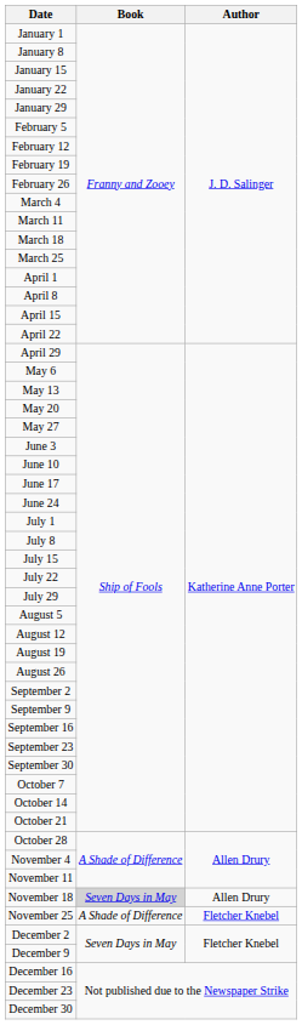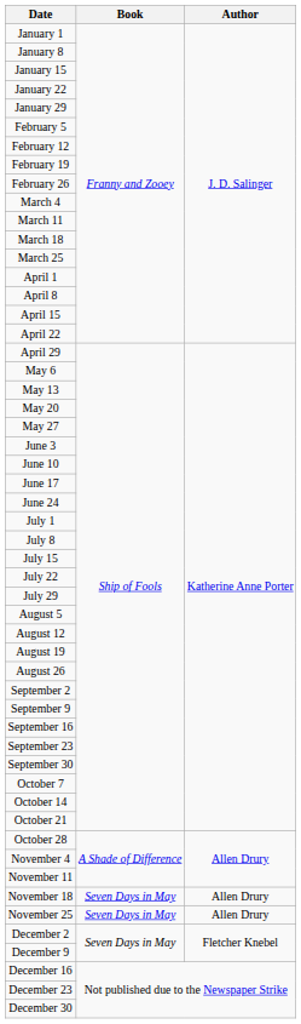November 18 | Book: lightgrey background -> no background
November 25 | Book: A Shade of Difference -> Seven Days in May
November 25 | Author: Fletcher Knebel -> Allen Drury
